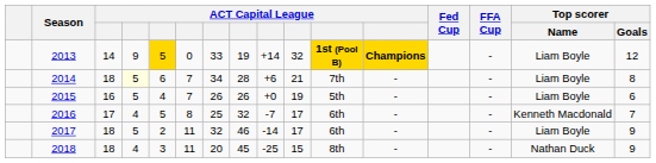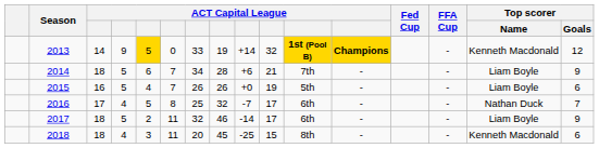2013 | Top scorer / Name: Liam Boyle -> Kenneth Macdonald
2014 | column 4: lightyellow background -> no background
2014 | Top scorer / Goals: 8 -> 9
2016 | Top scorer / Name: Kenneth Macdonald -> Nathan Duck
2018 | Top scorer / Name: Nathan Duck -> Kenneth Macdonald
2018 | Top scorer / Goals: 9 -> 6
